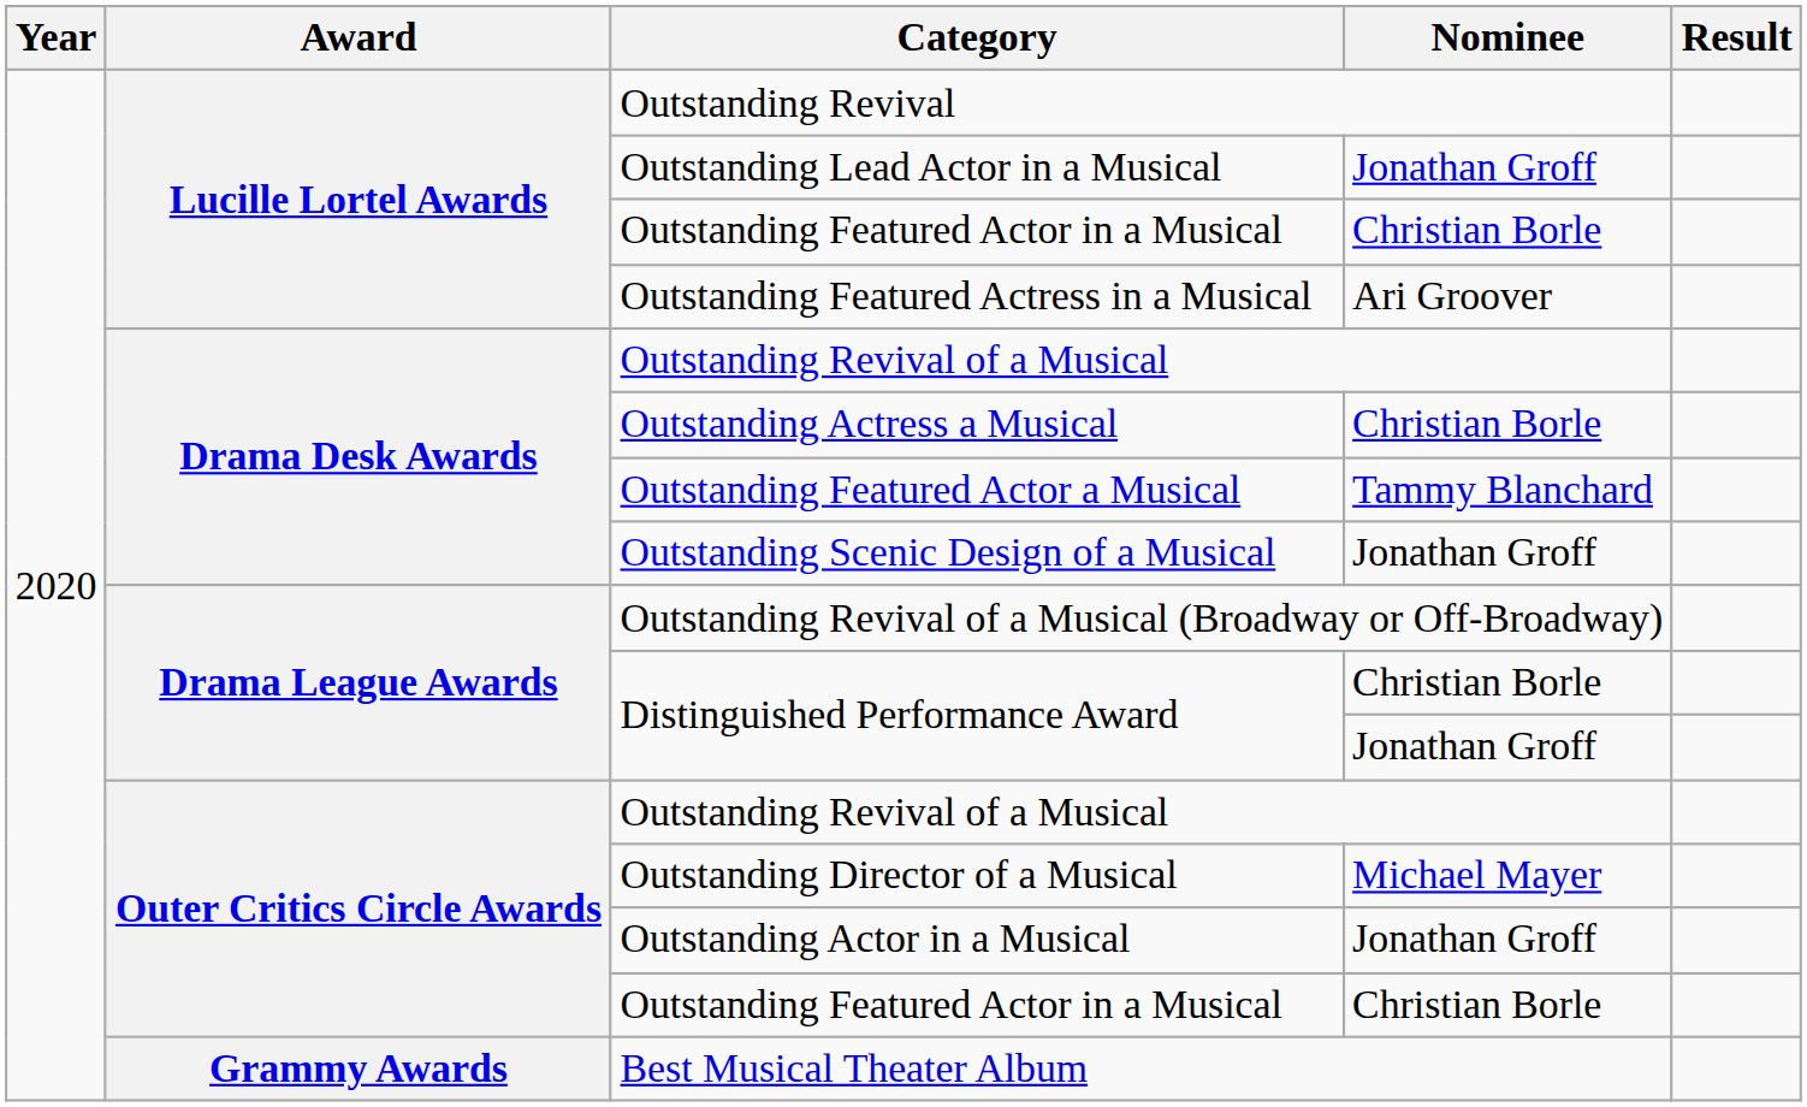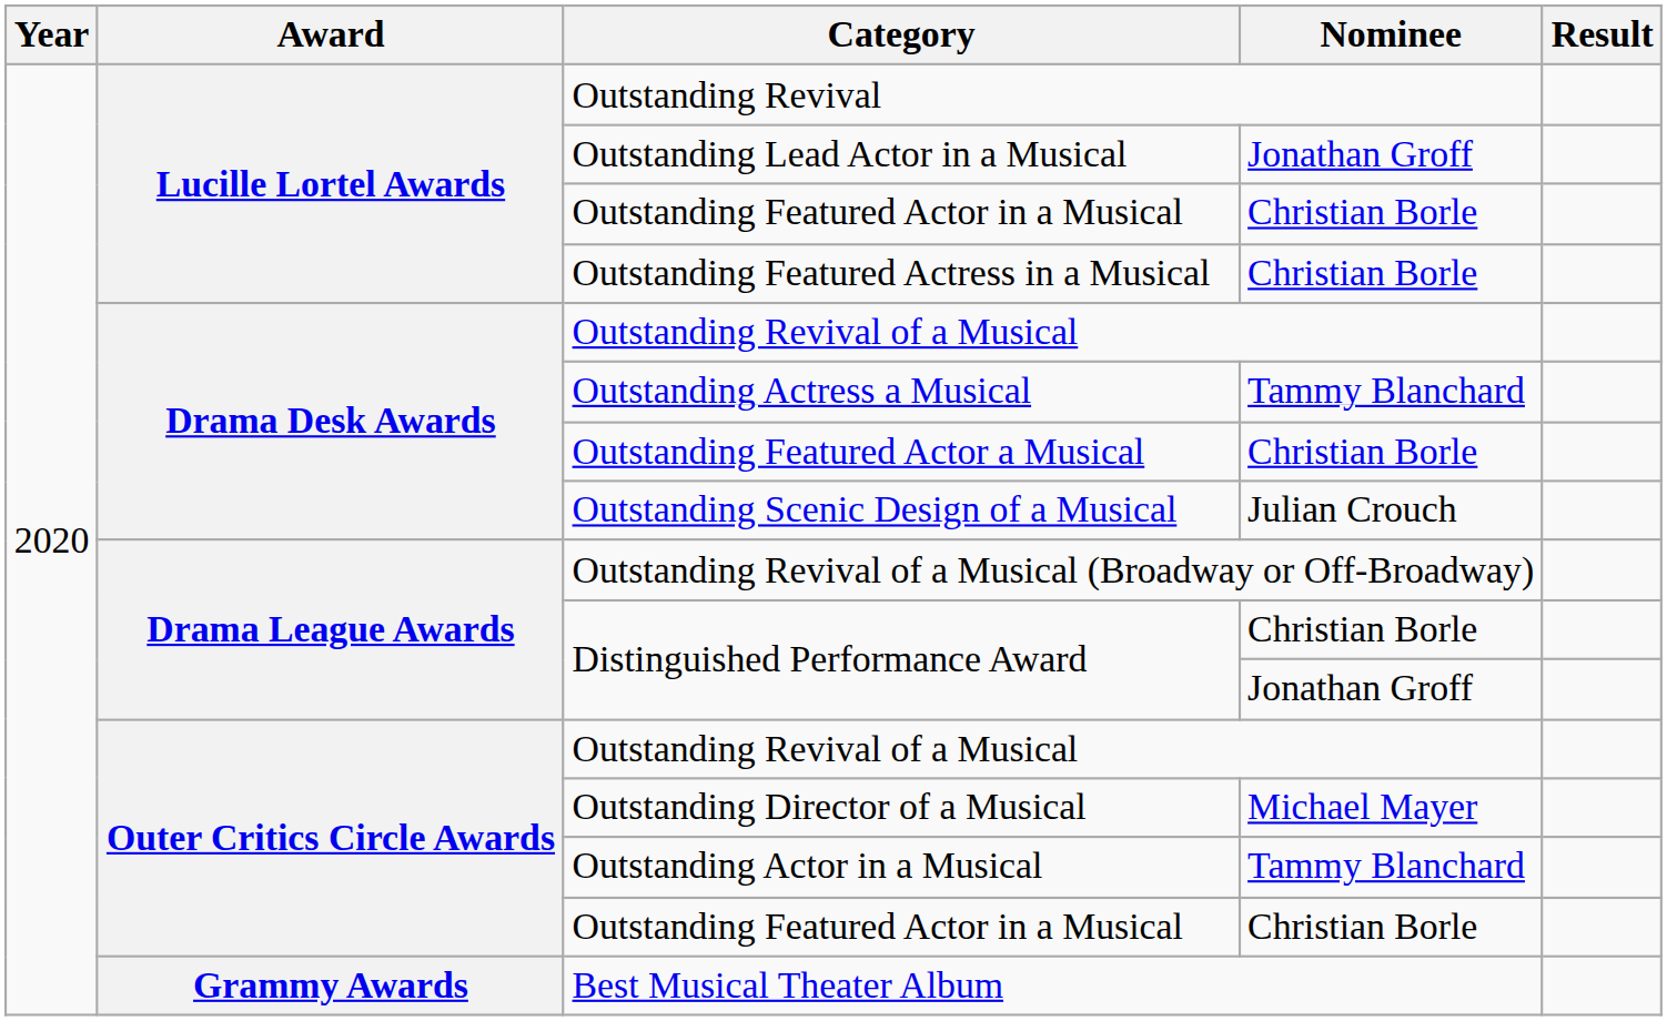Outstanding Featured Actress in a Musical | Nominee: Ari Groover -> Christian Borle
Outstanding Actress a Musical | Nominee: Christian Borle -> Tammy Blanchard
Outstanding Featured Actor a Musical | Nominee: Tammy Blanchard -> Christian Borle
Outstanding Scenic Design of a Musical | Nominee: Jonathan Groff -> Julian Crouch
Outstanding Actor in a Musical | Nominee: Jonathan Groff -> Tammy Blanchard
